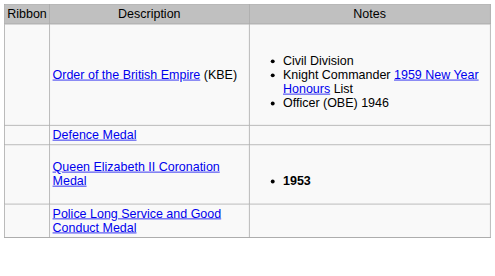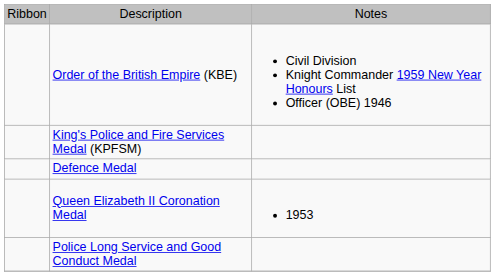+ row: King's Police and Fire Services Medal (KPFSM)
Queen Elizabeth II Coronation Medal | column 3: bold -> normal
